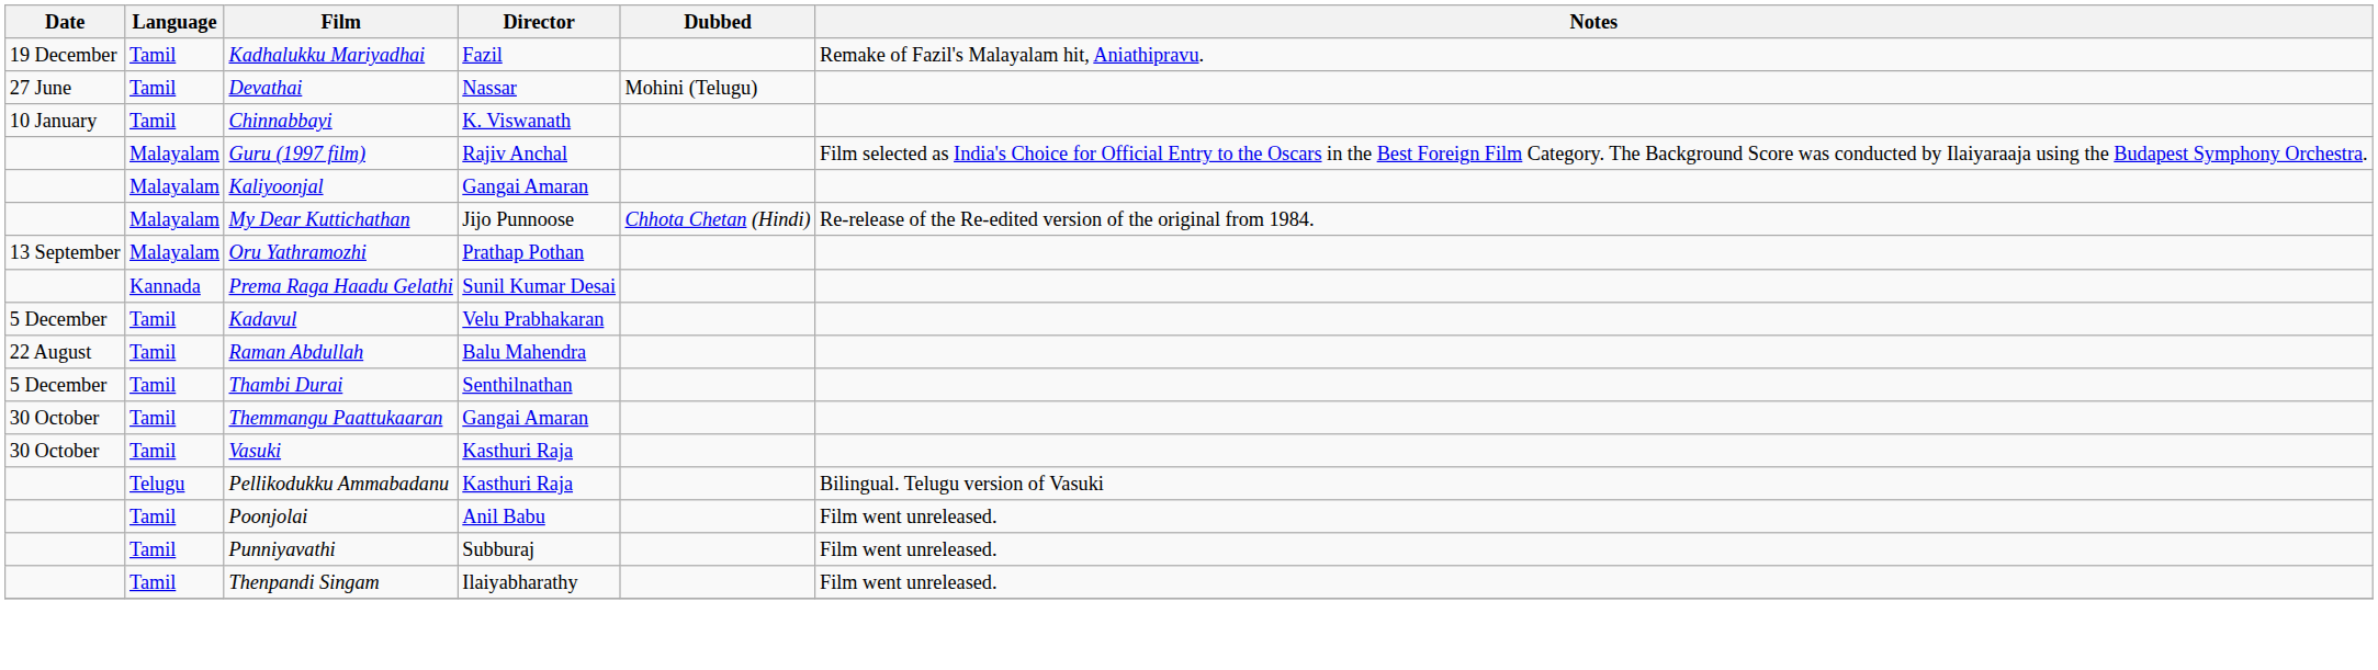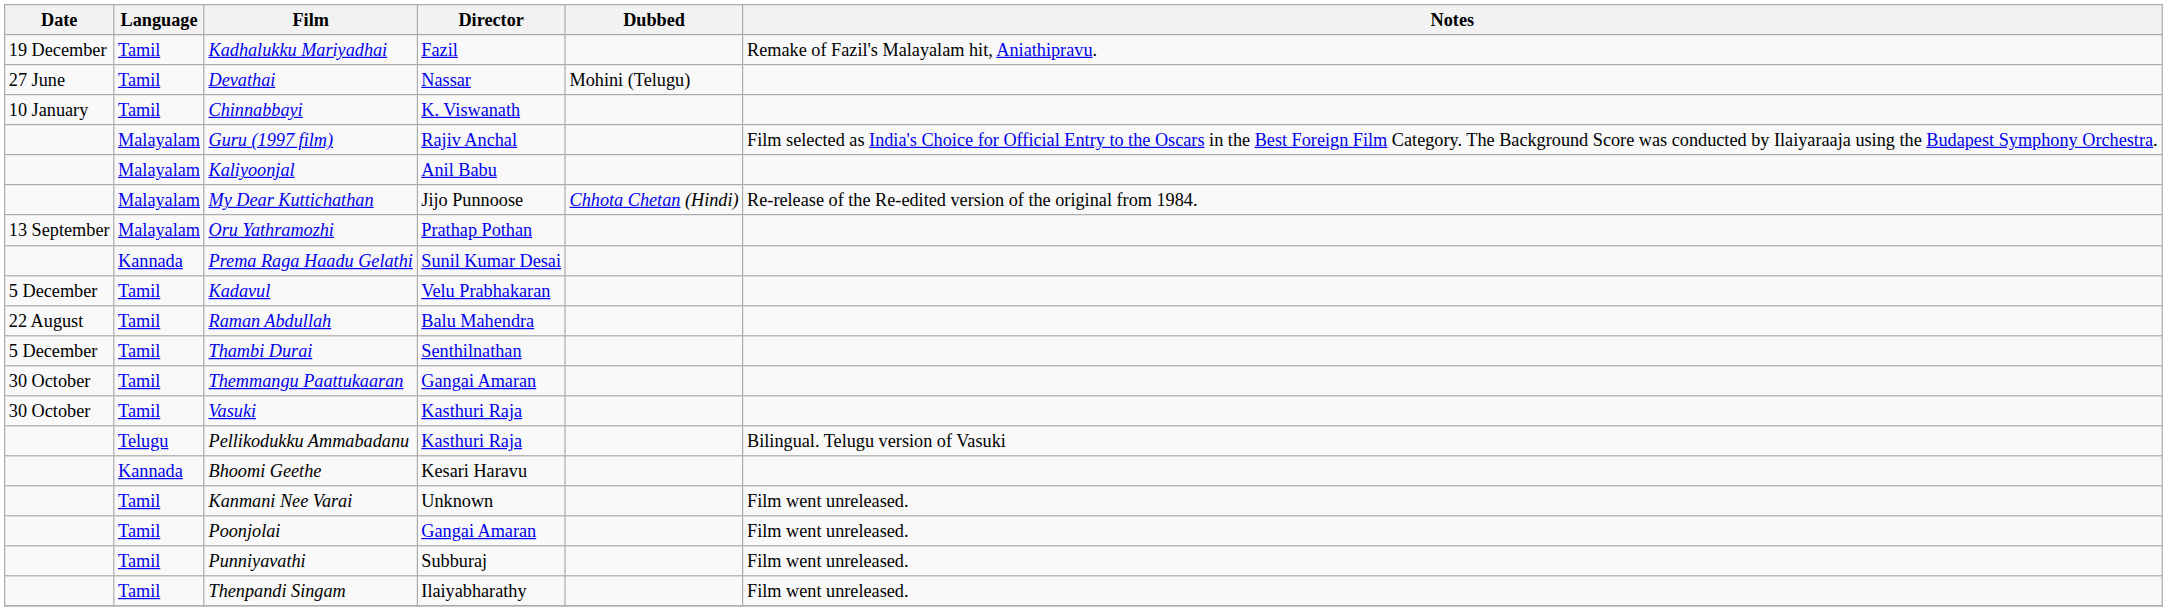Kaliyoonjal | Director: Gangai Amaran -> Anil Babu
+ row: Kannada | Bhoomi Geethe | Kesari Haravu
+ row: Tamil | Kanmani Nee Varai | Unknown | Film went unreleased.
Poonjolai | Director: Anil Babu -> Gangai Amaran
